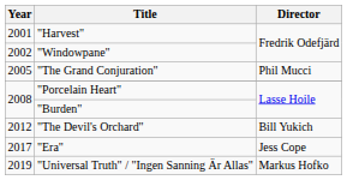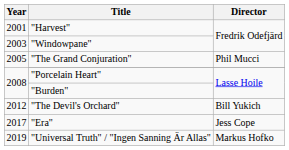"Windowpane" | Year: 2002 -> 2003
